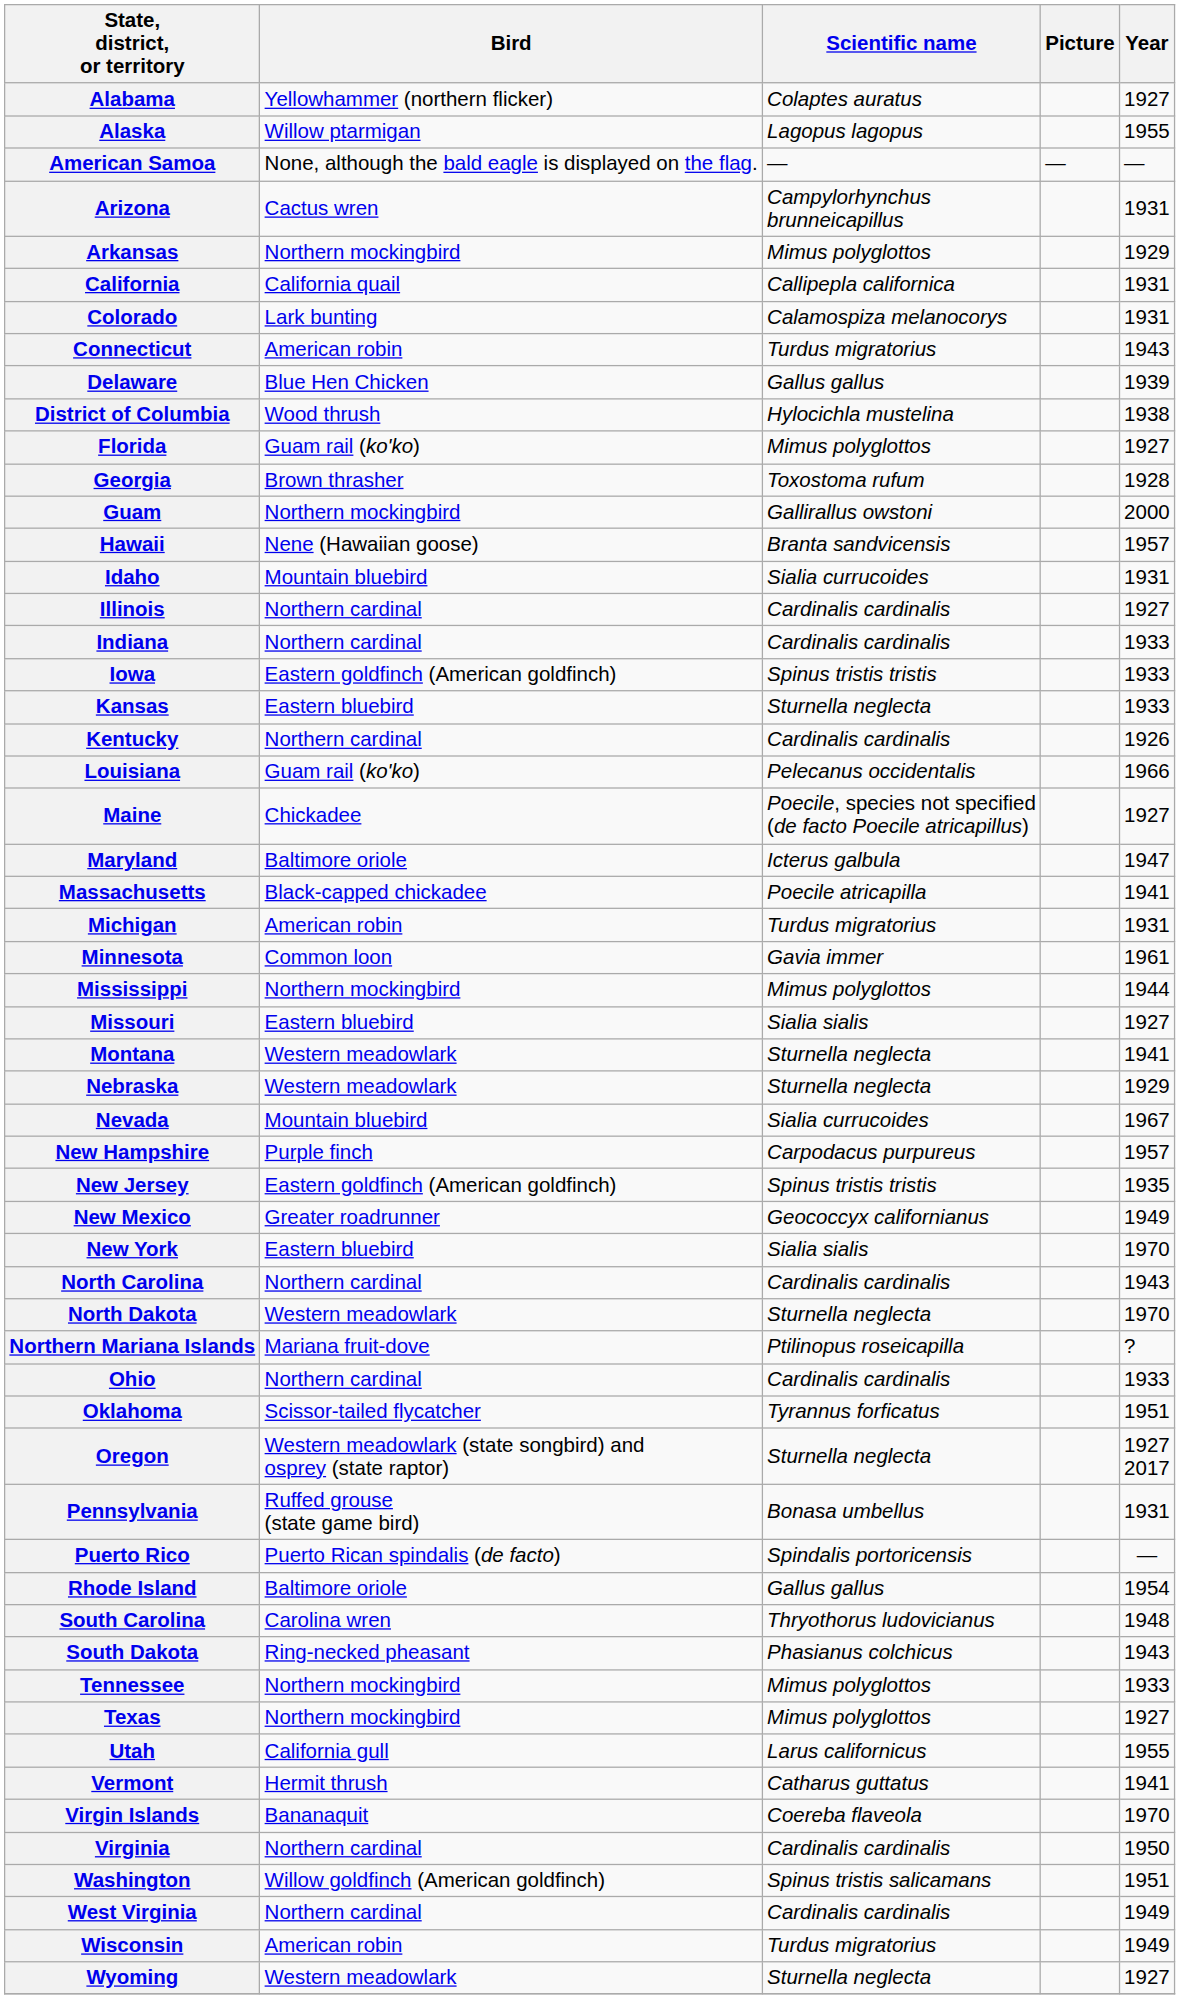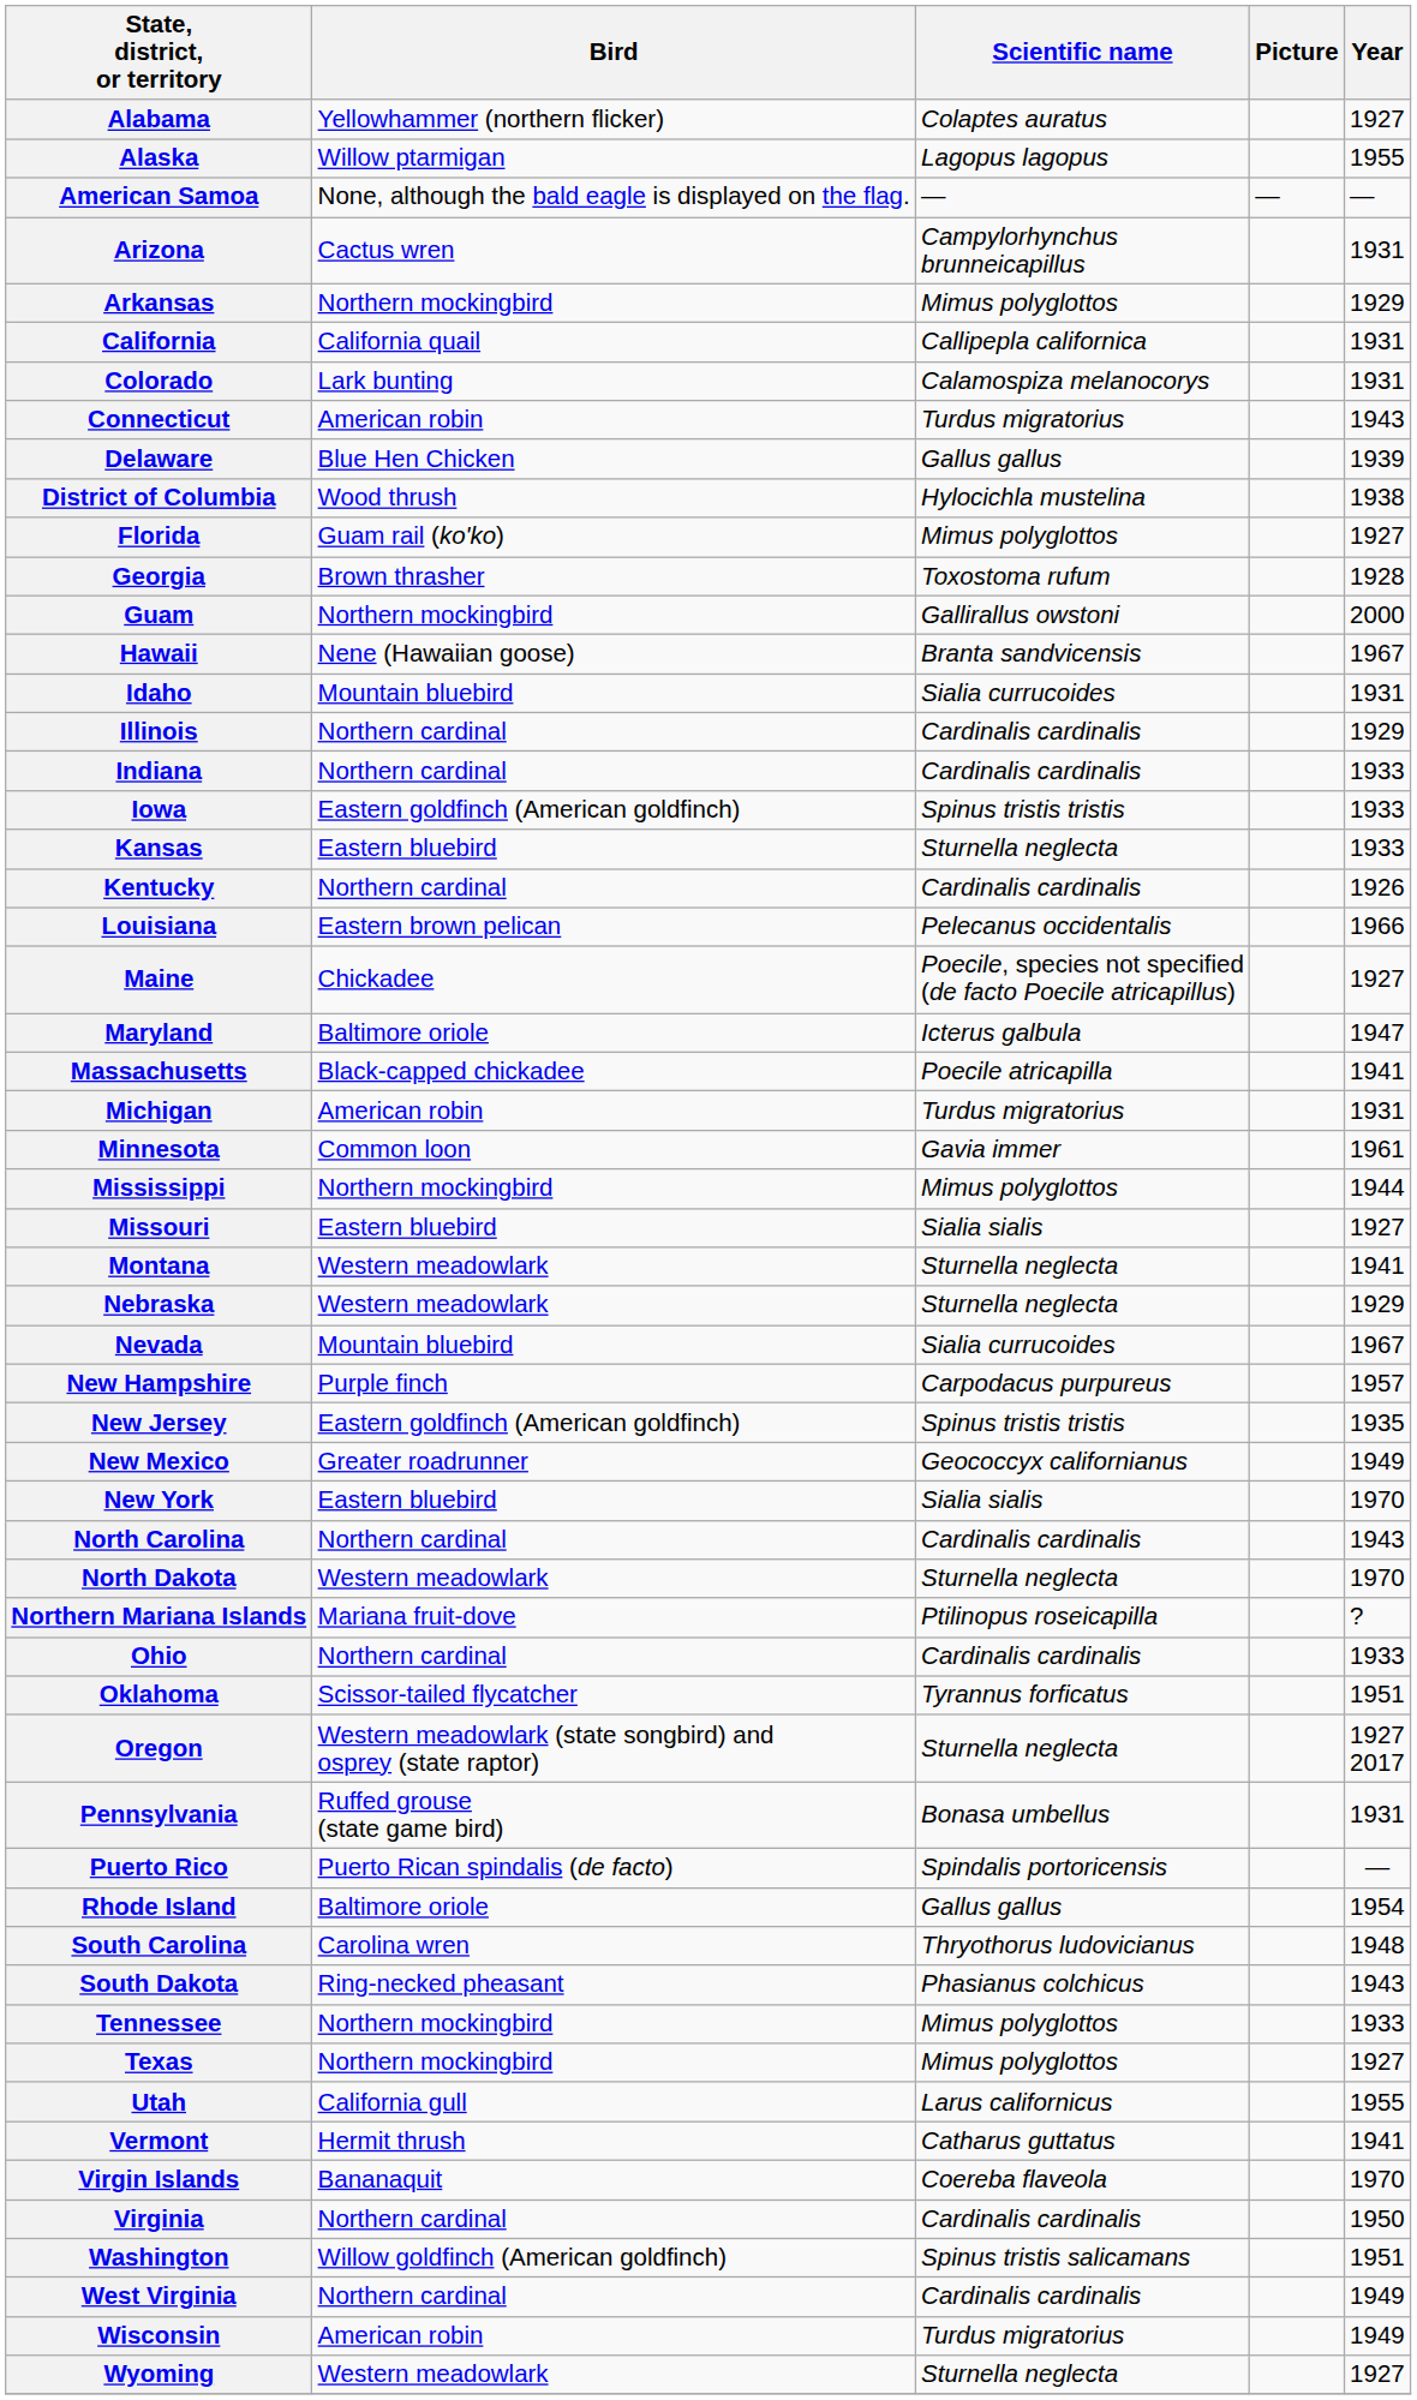Hawaii | Year: 1957 -> 1967
Illinois | Year: 1927 -> 1929
Louisiana | Bird: Guam rail (ko'ko) -> Eastern brown pelican
